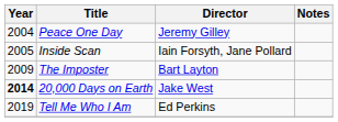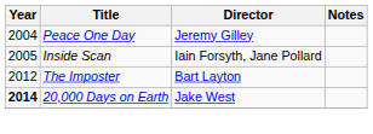The Imposter | Year: 2009 -> 2012
- row: 2019 | Tell Me Who I Am | Ed Perkins
